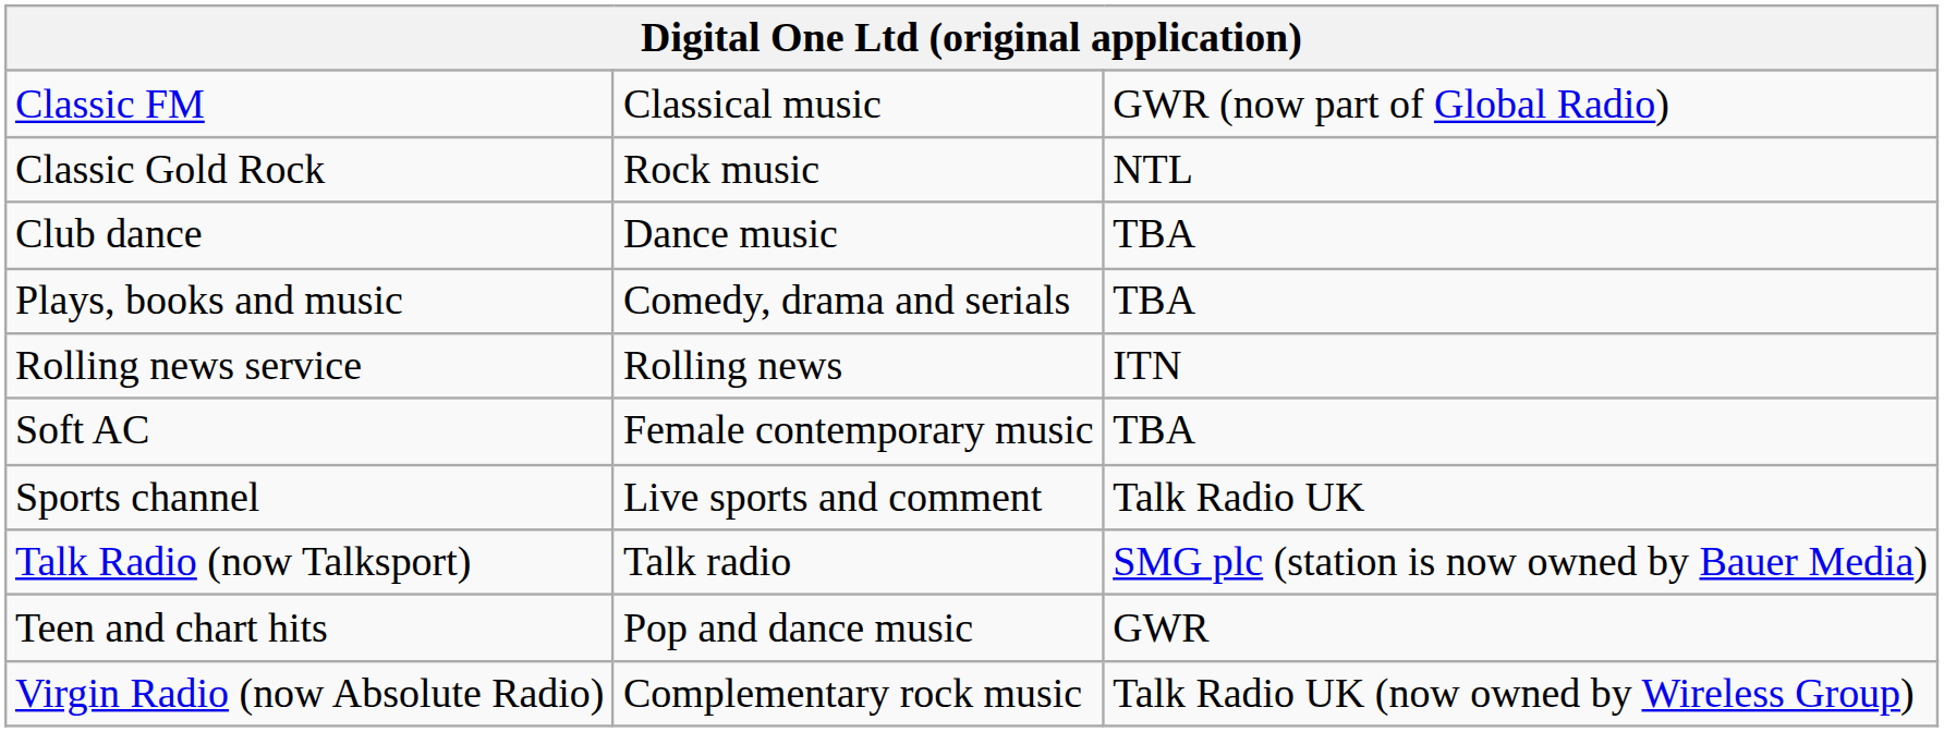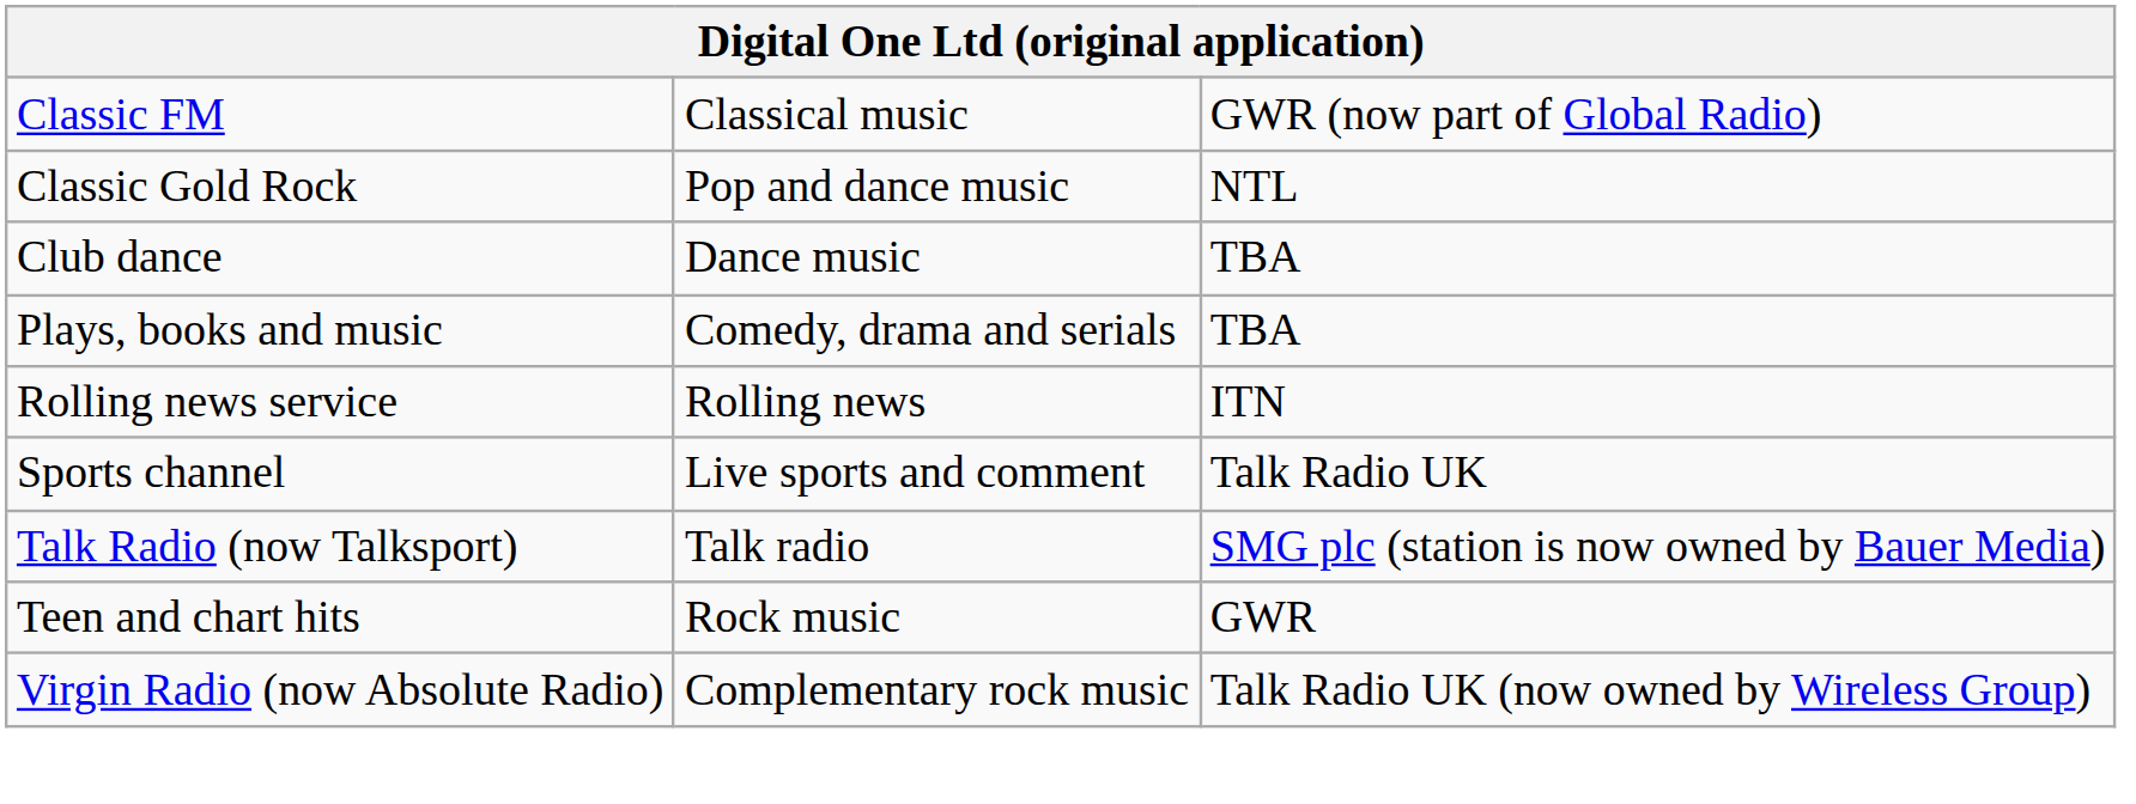Classic Gold Rock | column 2: Rock music -> Pop and dance music
- row: Soft AC | Female contemporary music | TBA
Teen and chart hits | column 2: Pop and dance music -> Rock music
